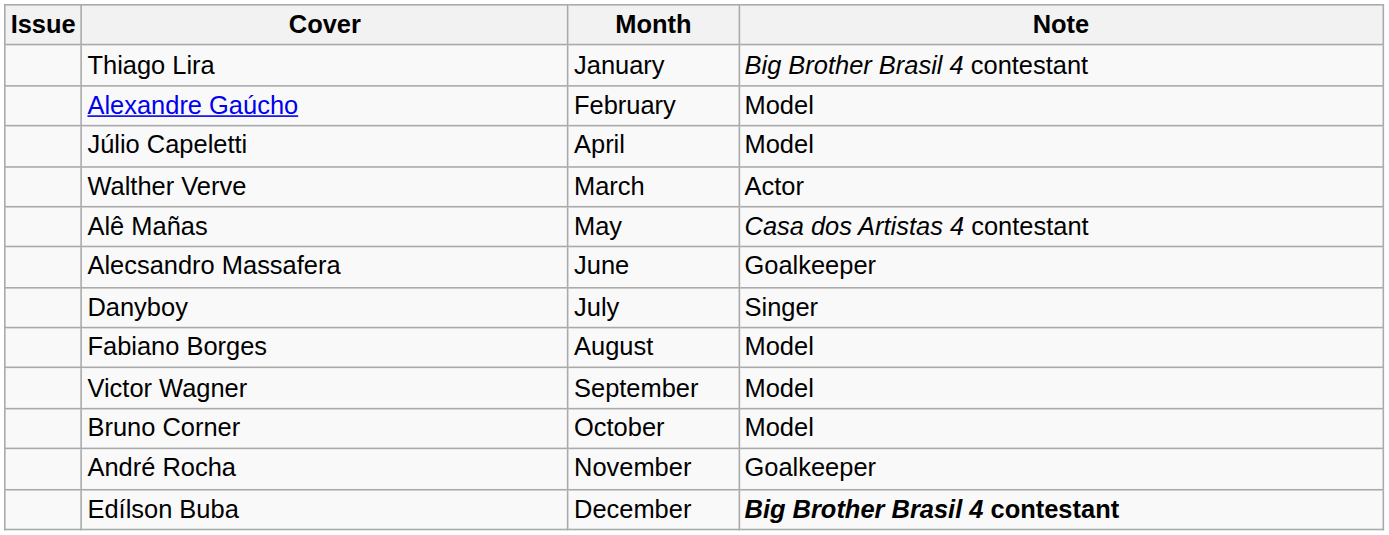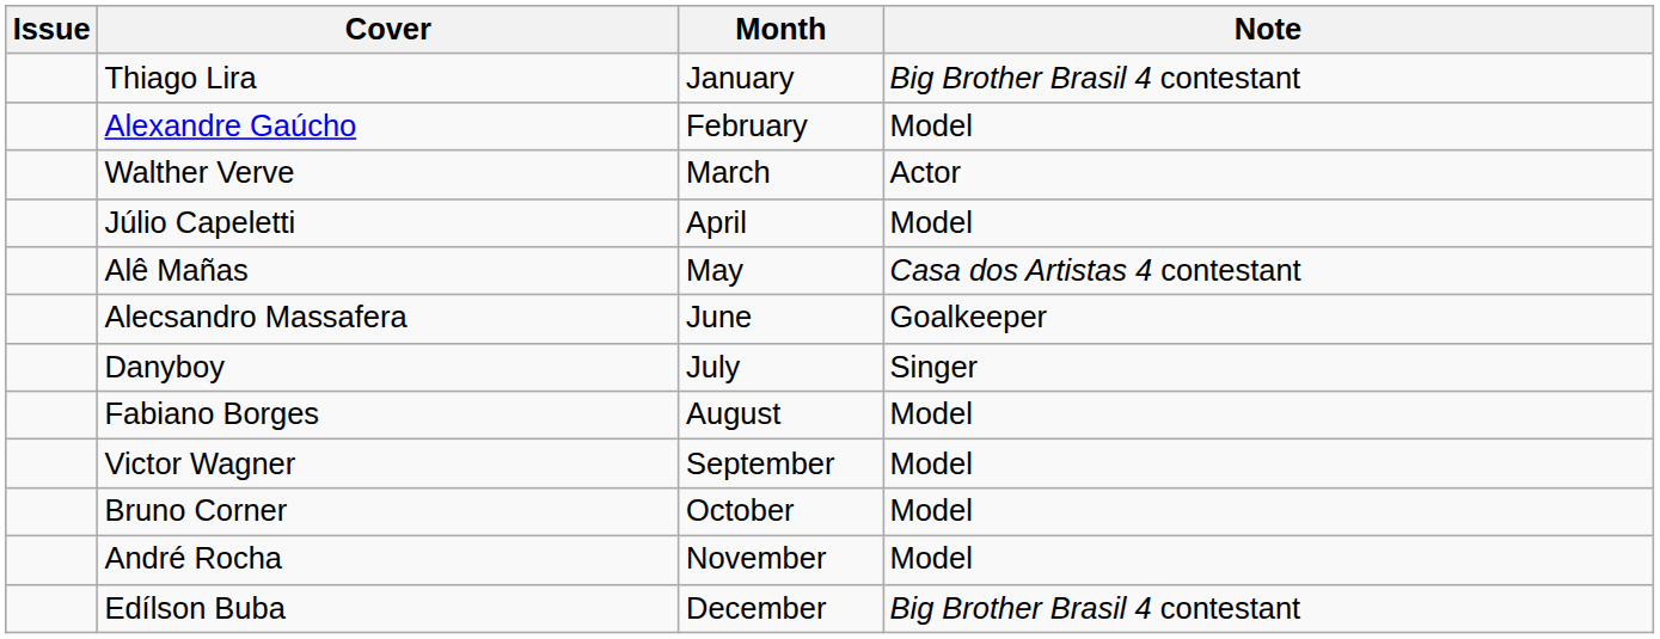rows swapped: Walther Verve <-> Júlio Capeletti
André Rocha | Note: Goalkeeper -> Model
Edílson Buba | Note: bold -> normal
